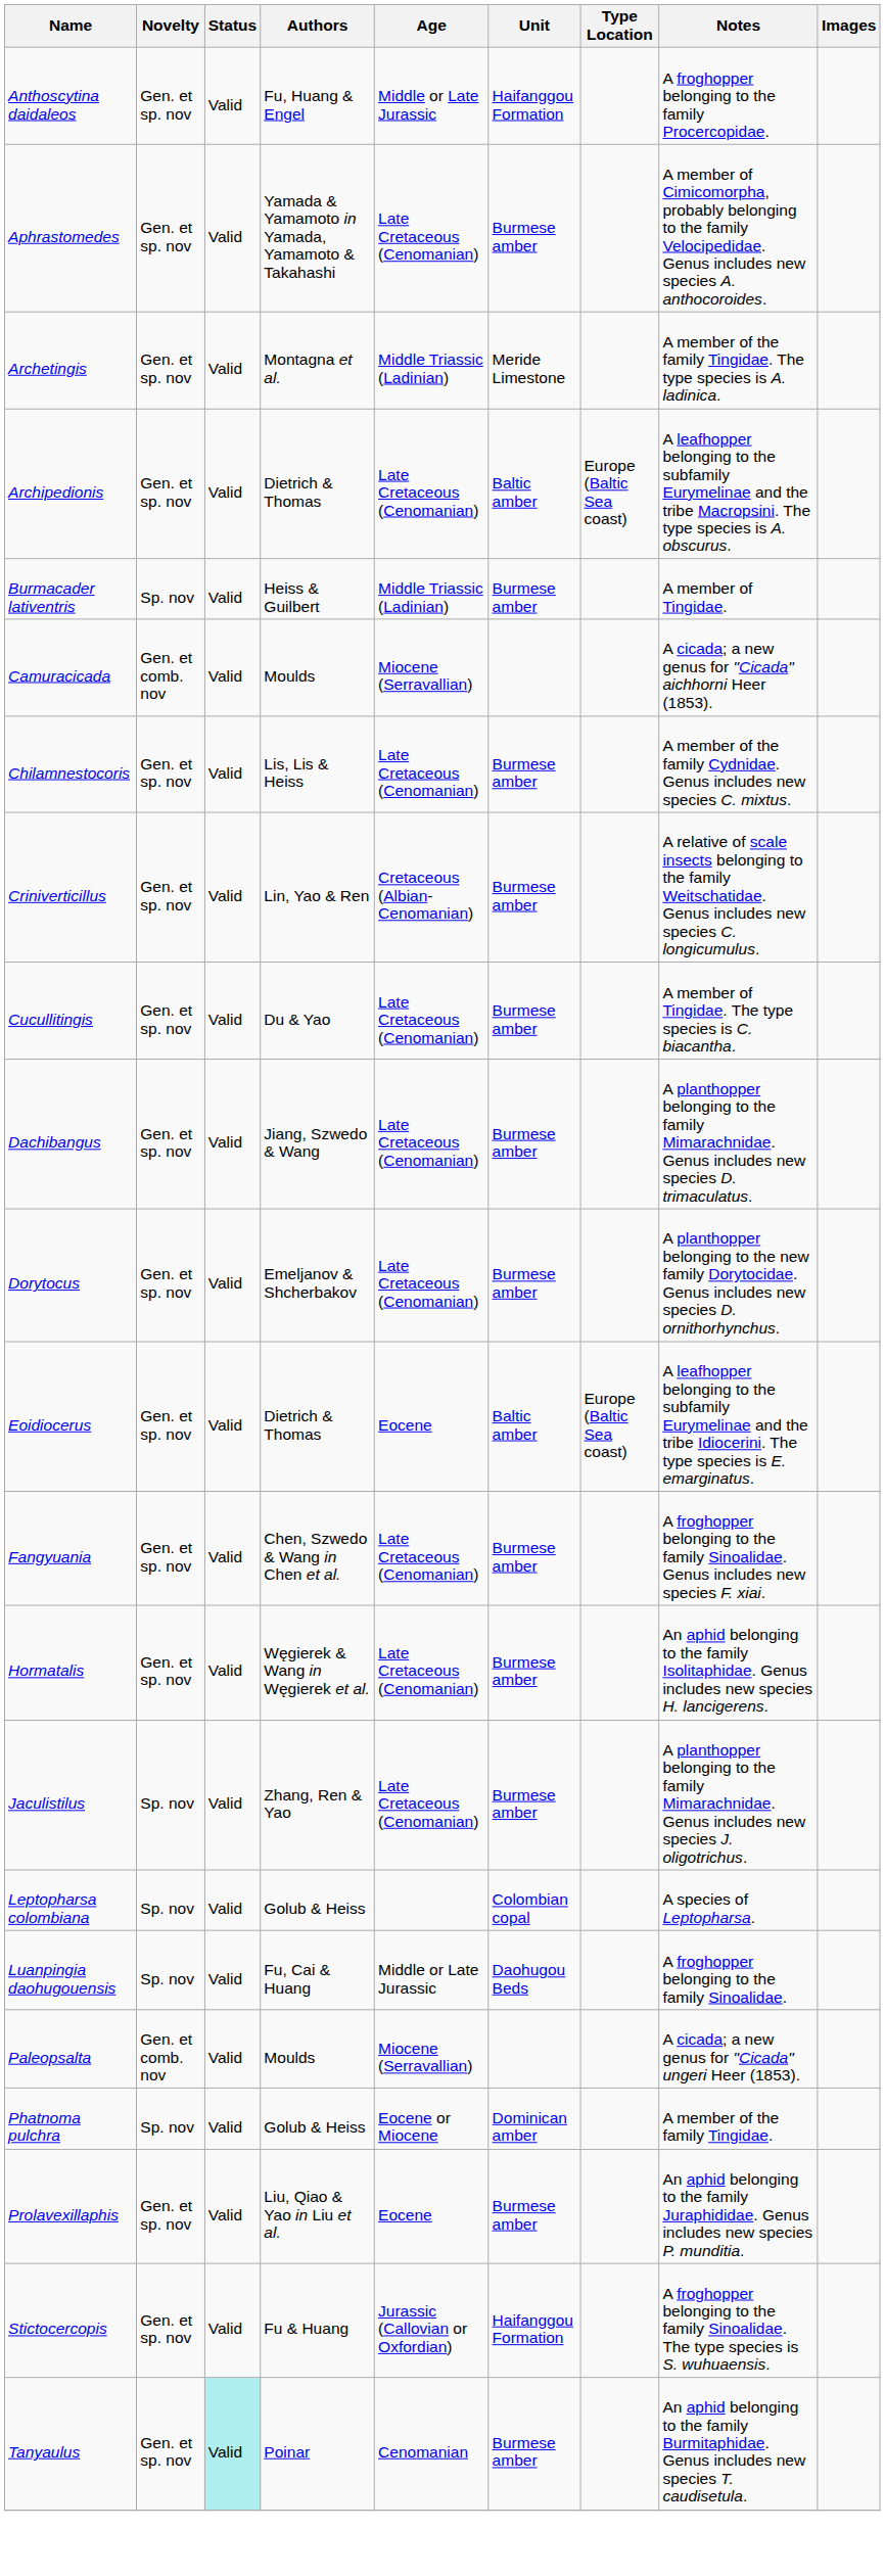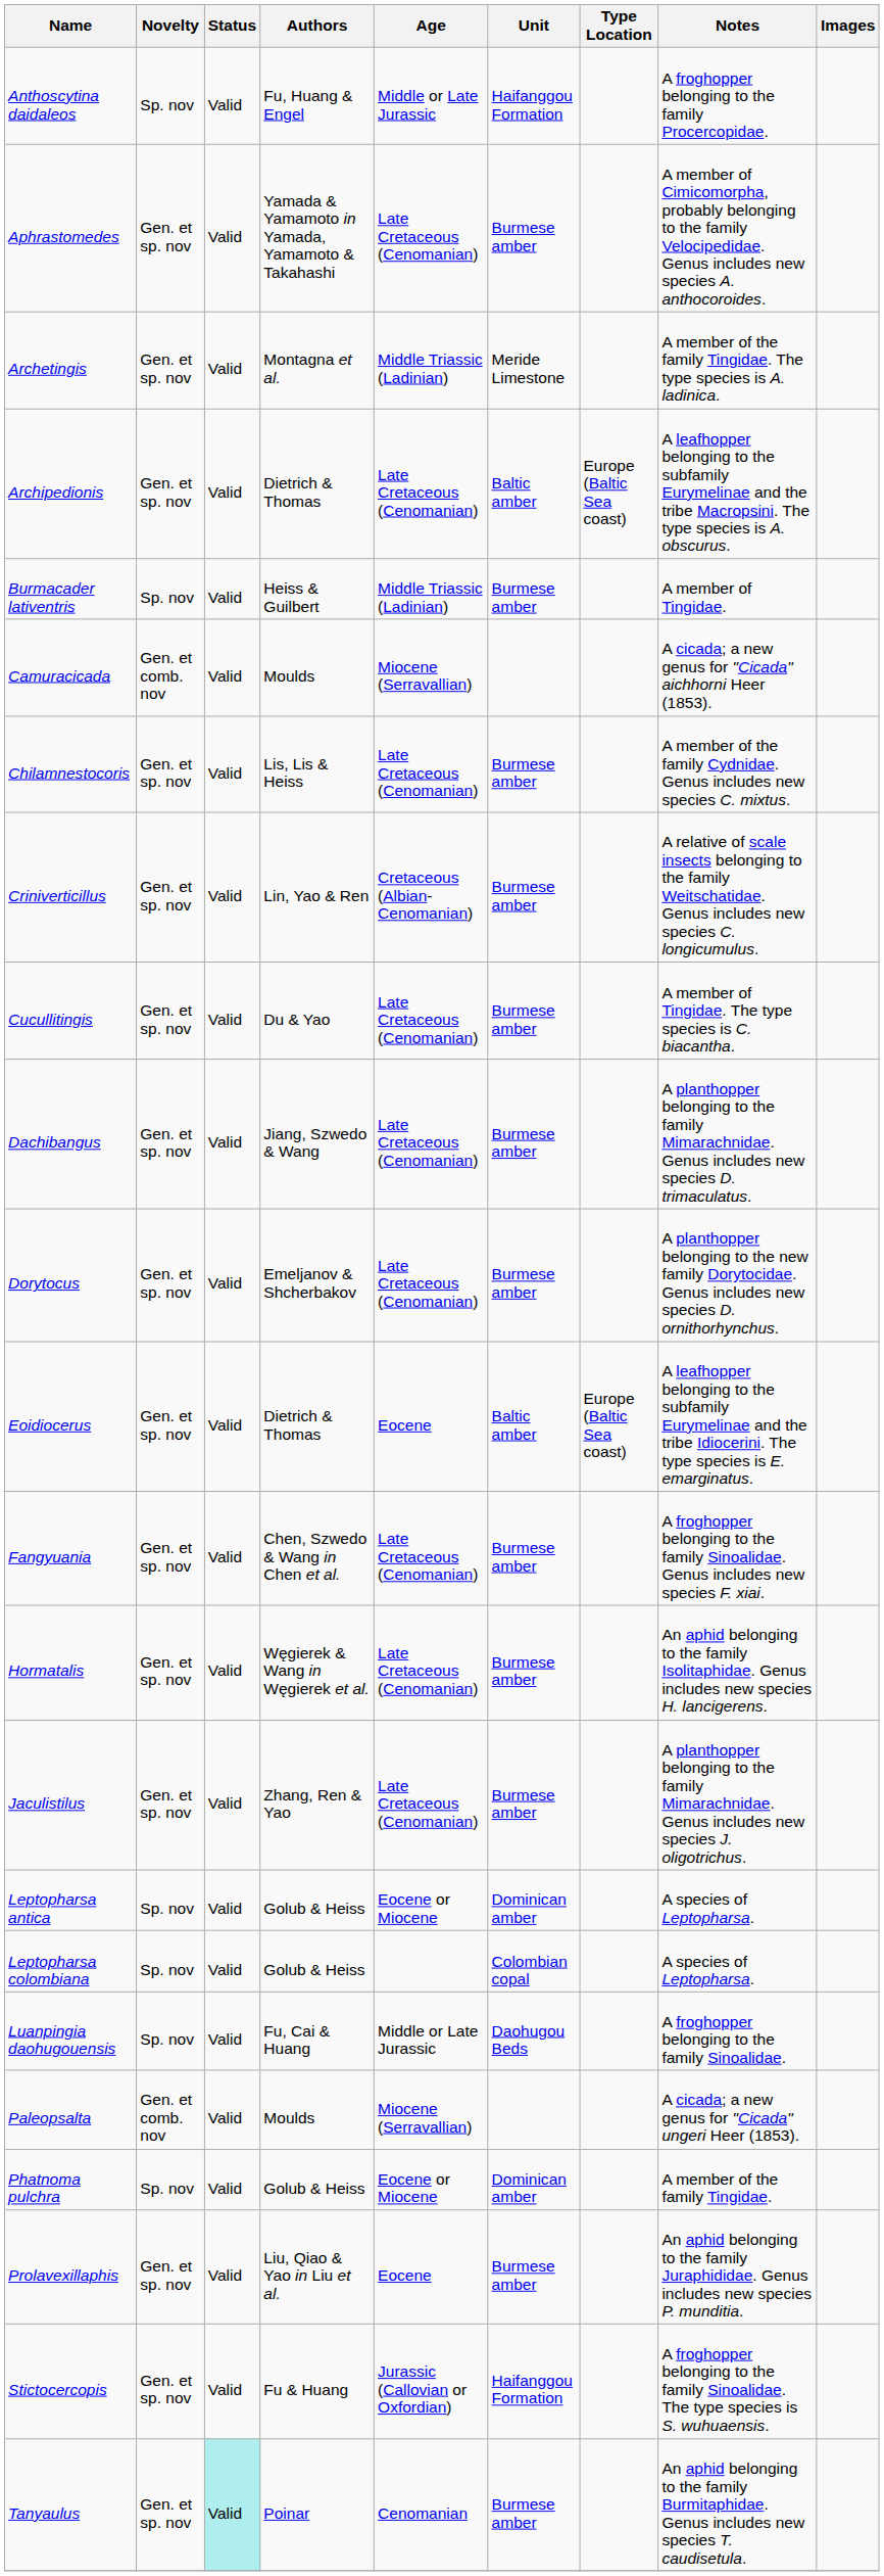Anthoscytina daidaleos | Novelty: Gen. et sp. nov -> Sp. nov
Jaculistilus | Novelty: Sp. nov -> Gen. et sp. nov
+ row: Leptopharsa antica | Sp. nov | Valid | Golub & Heiss | Eocene or Miocene | Dominican amber | A species of Leptopharsa.
